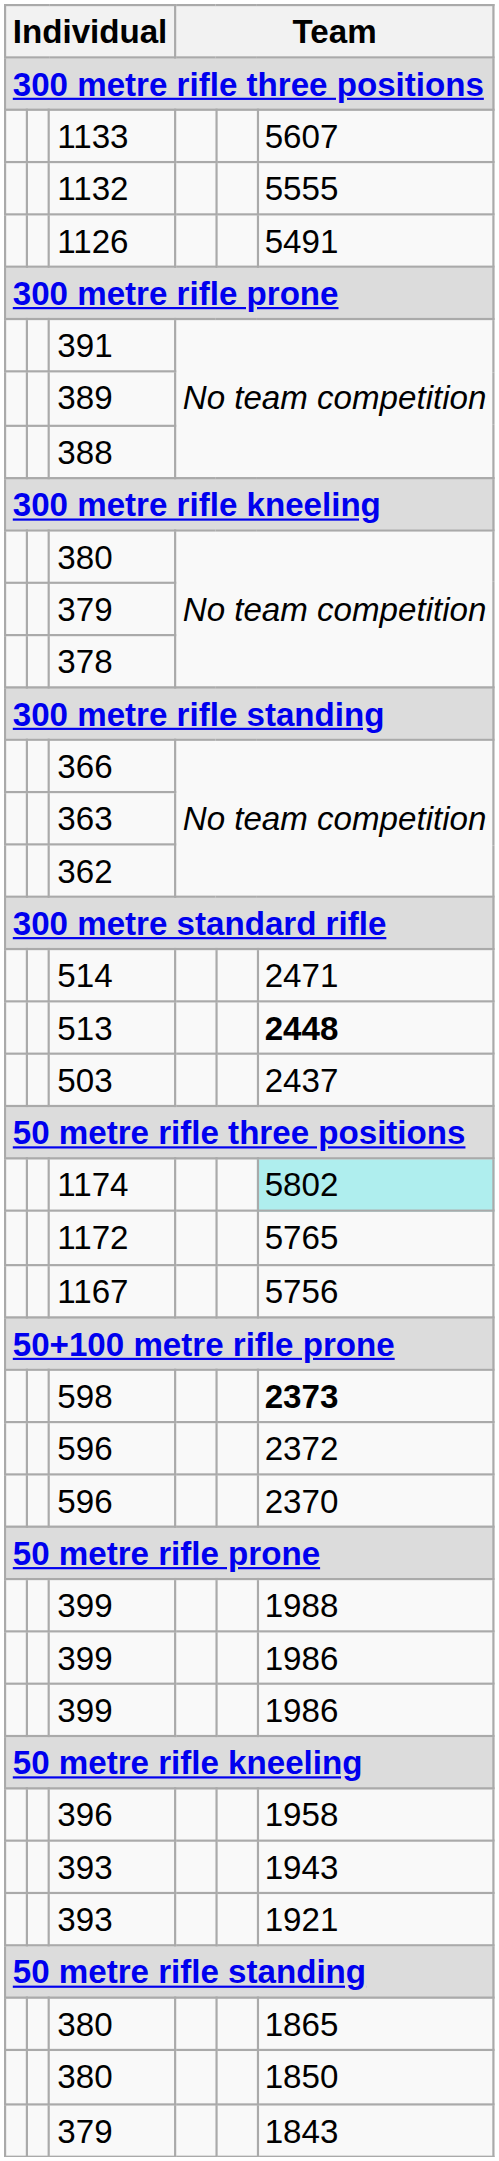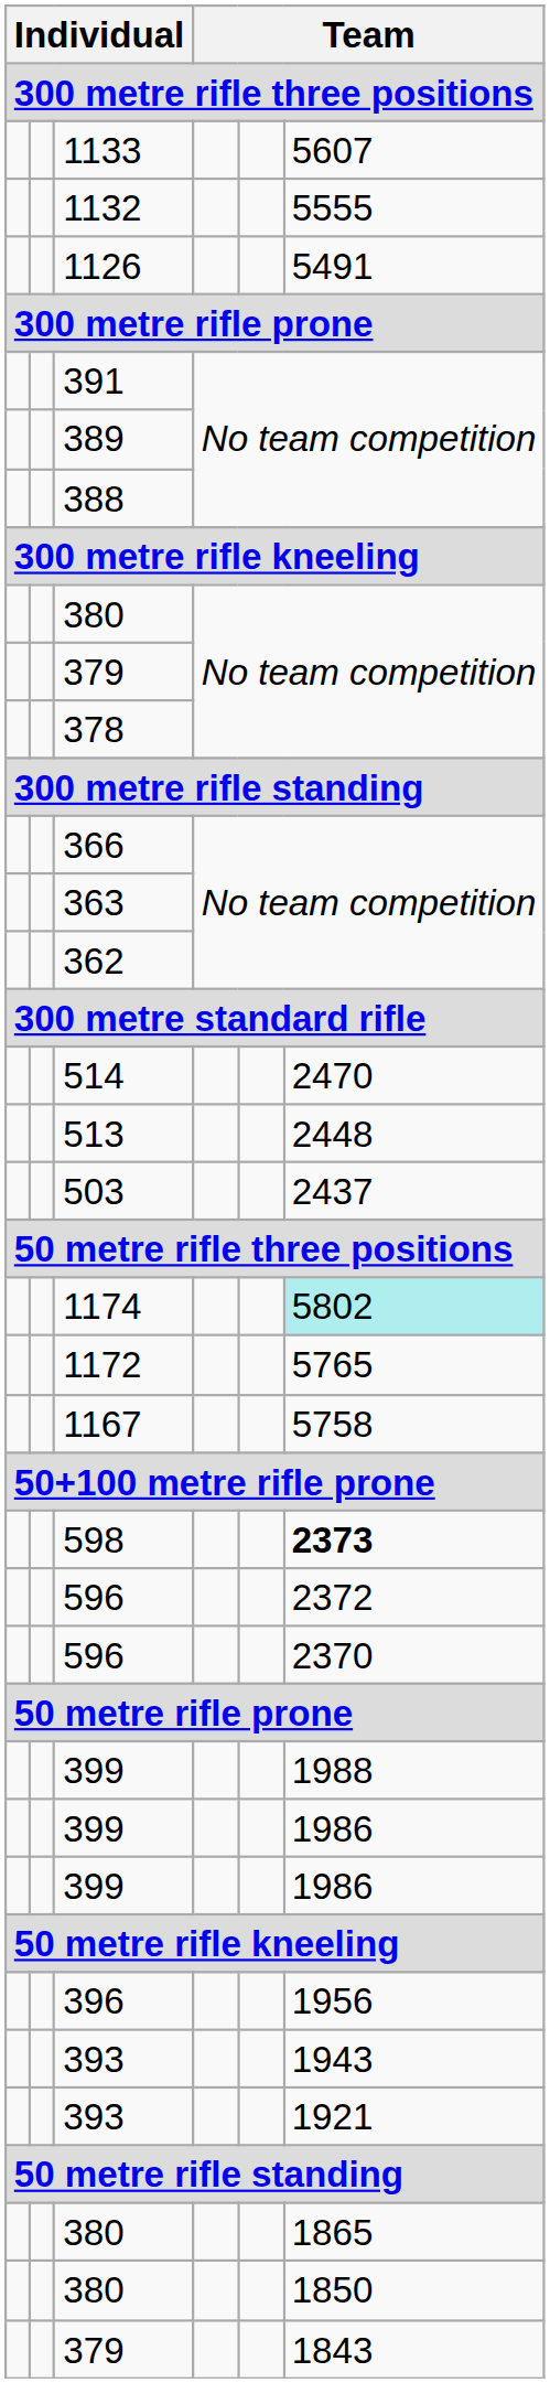514 | column 6: 2471 -> 2470
513 | column 6: bold -> normal
1167 | column 6: 5756 -> 5758
396 | column 6: 1958 -> 1956
